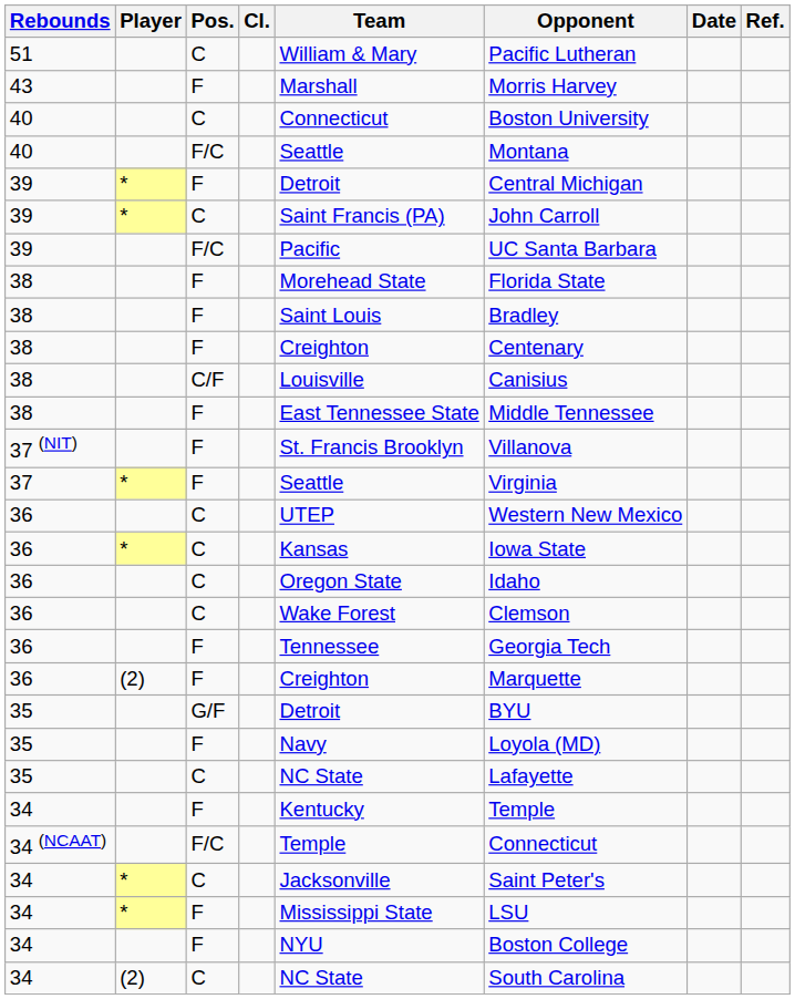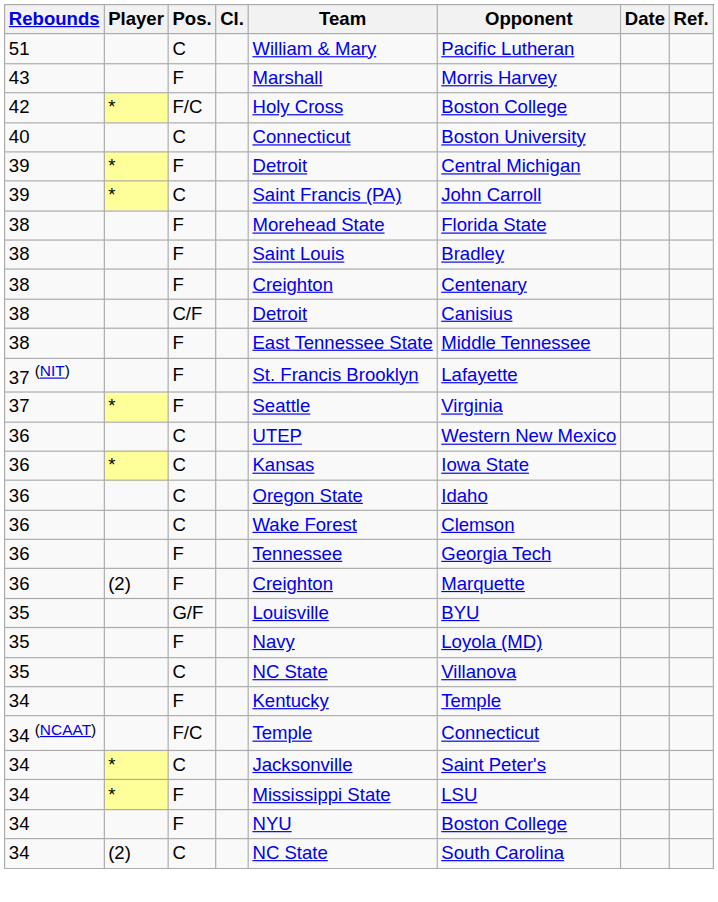+ row: 42 | * | F/C | Holy Cross | Boston College
- row: 40 | F/C | Seattle | Montana
- row: 39 | F/C | Pacific | UC Santa Barbara
38 / C/F | Team: Louisville -> Detroit
37 (NIT) | Opponent: Villanova -> Lafayette
35 / G/F | Team: Detroit -> Louisville
35 / C | Opponent: Lafayette -> Villanova
